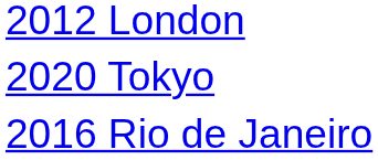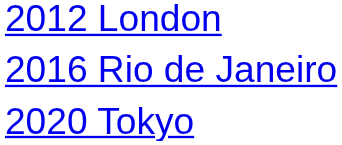rows swapped: 2016 Rio de Janeiro <-> 2020 Tokyo
